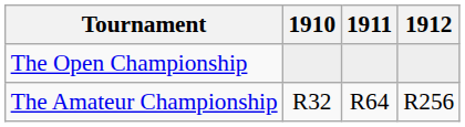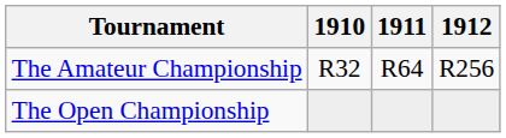rows swapped: The Open Championship <-> The Amateur Championship
